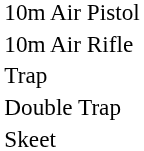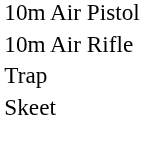- row: Double Trap
